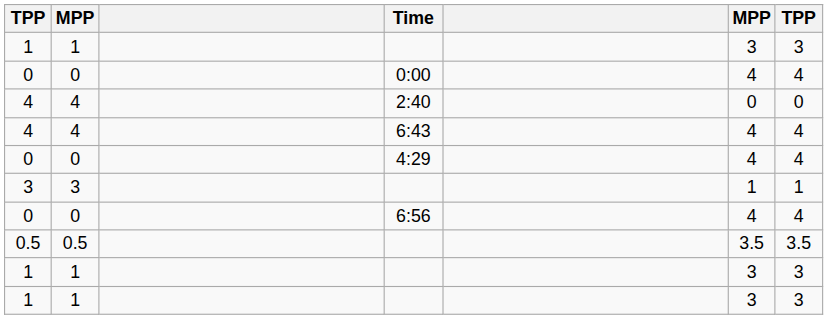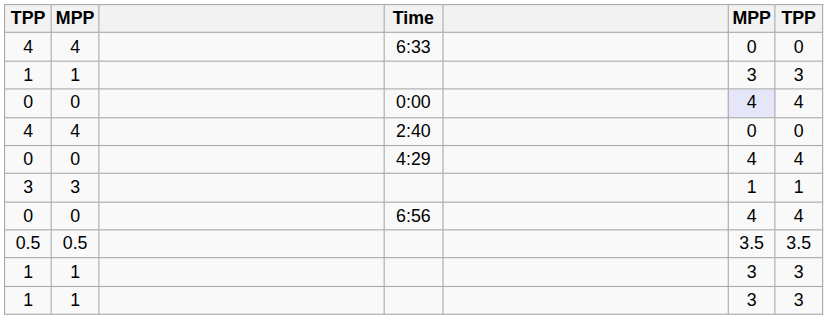+ row: 4 | 4 | 6:33 | 0 | 0
0:00 | column 6: no background -> lavender background
- row: 4 | 4 | 6:43 | 4 | 4
